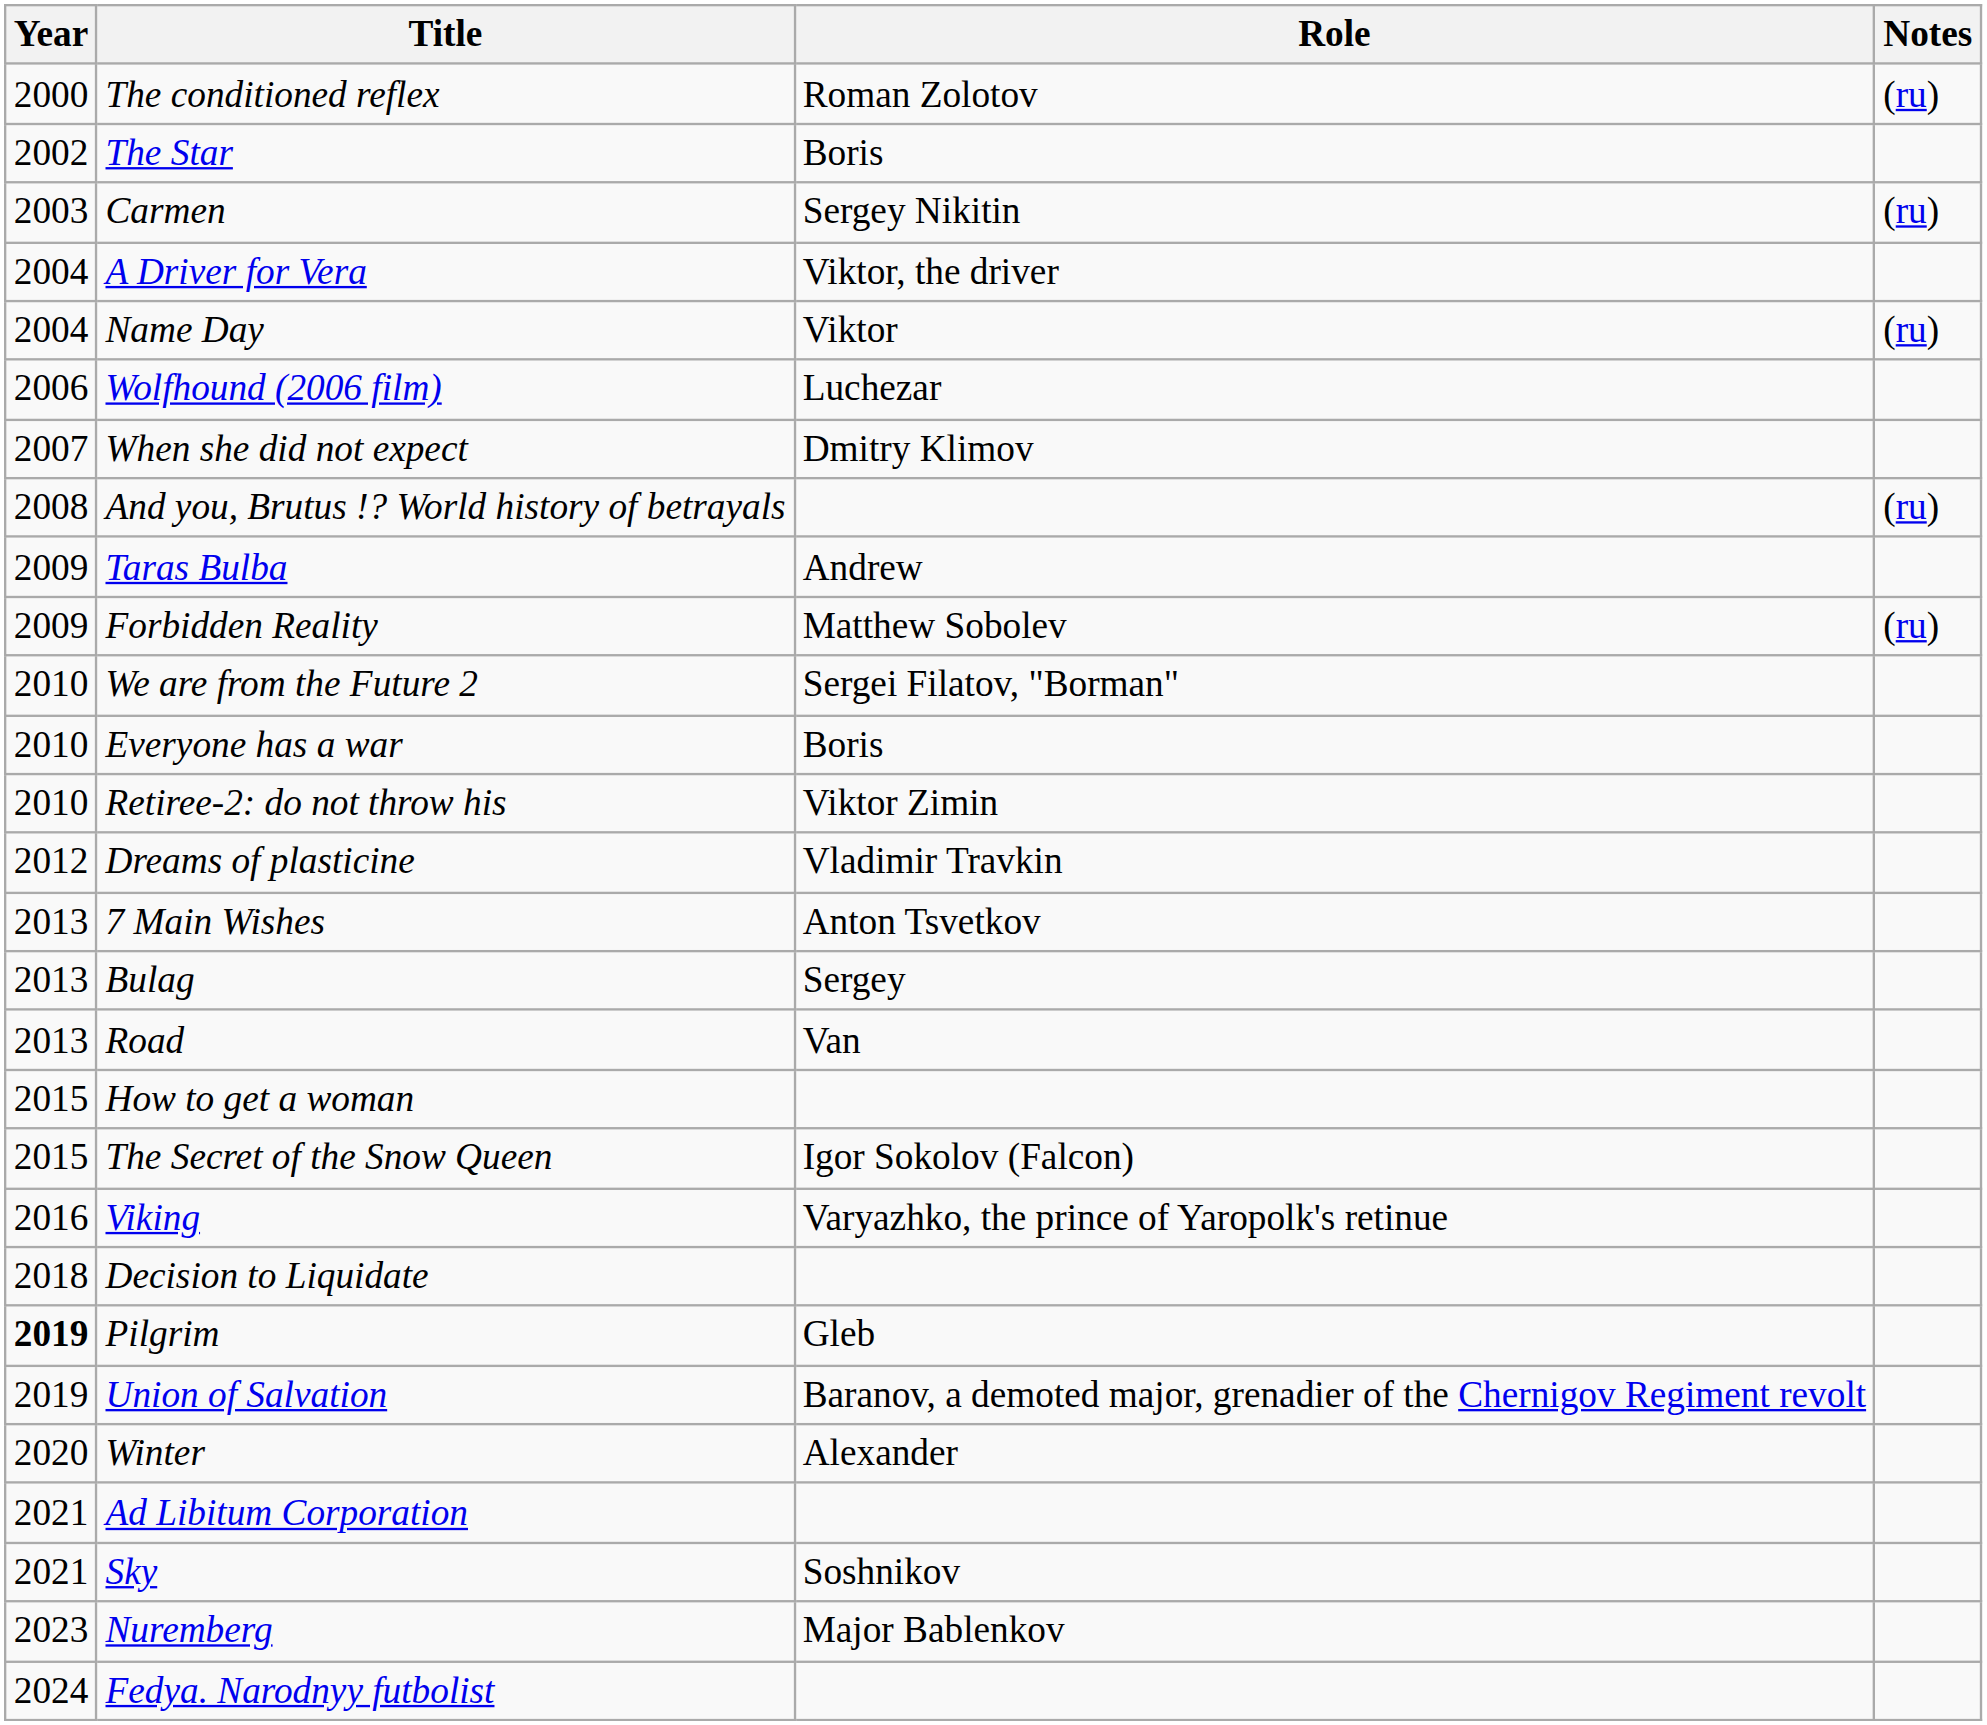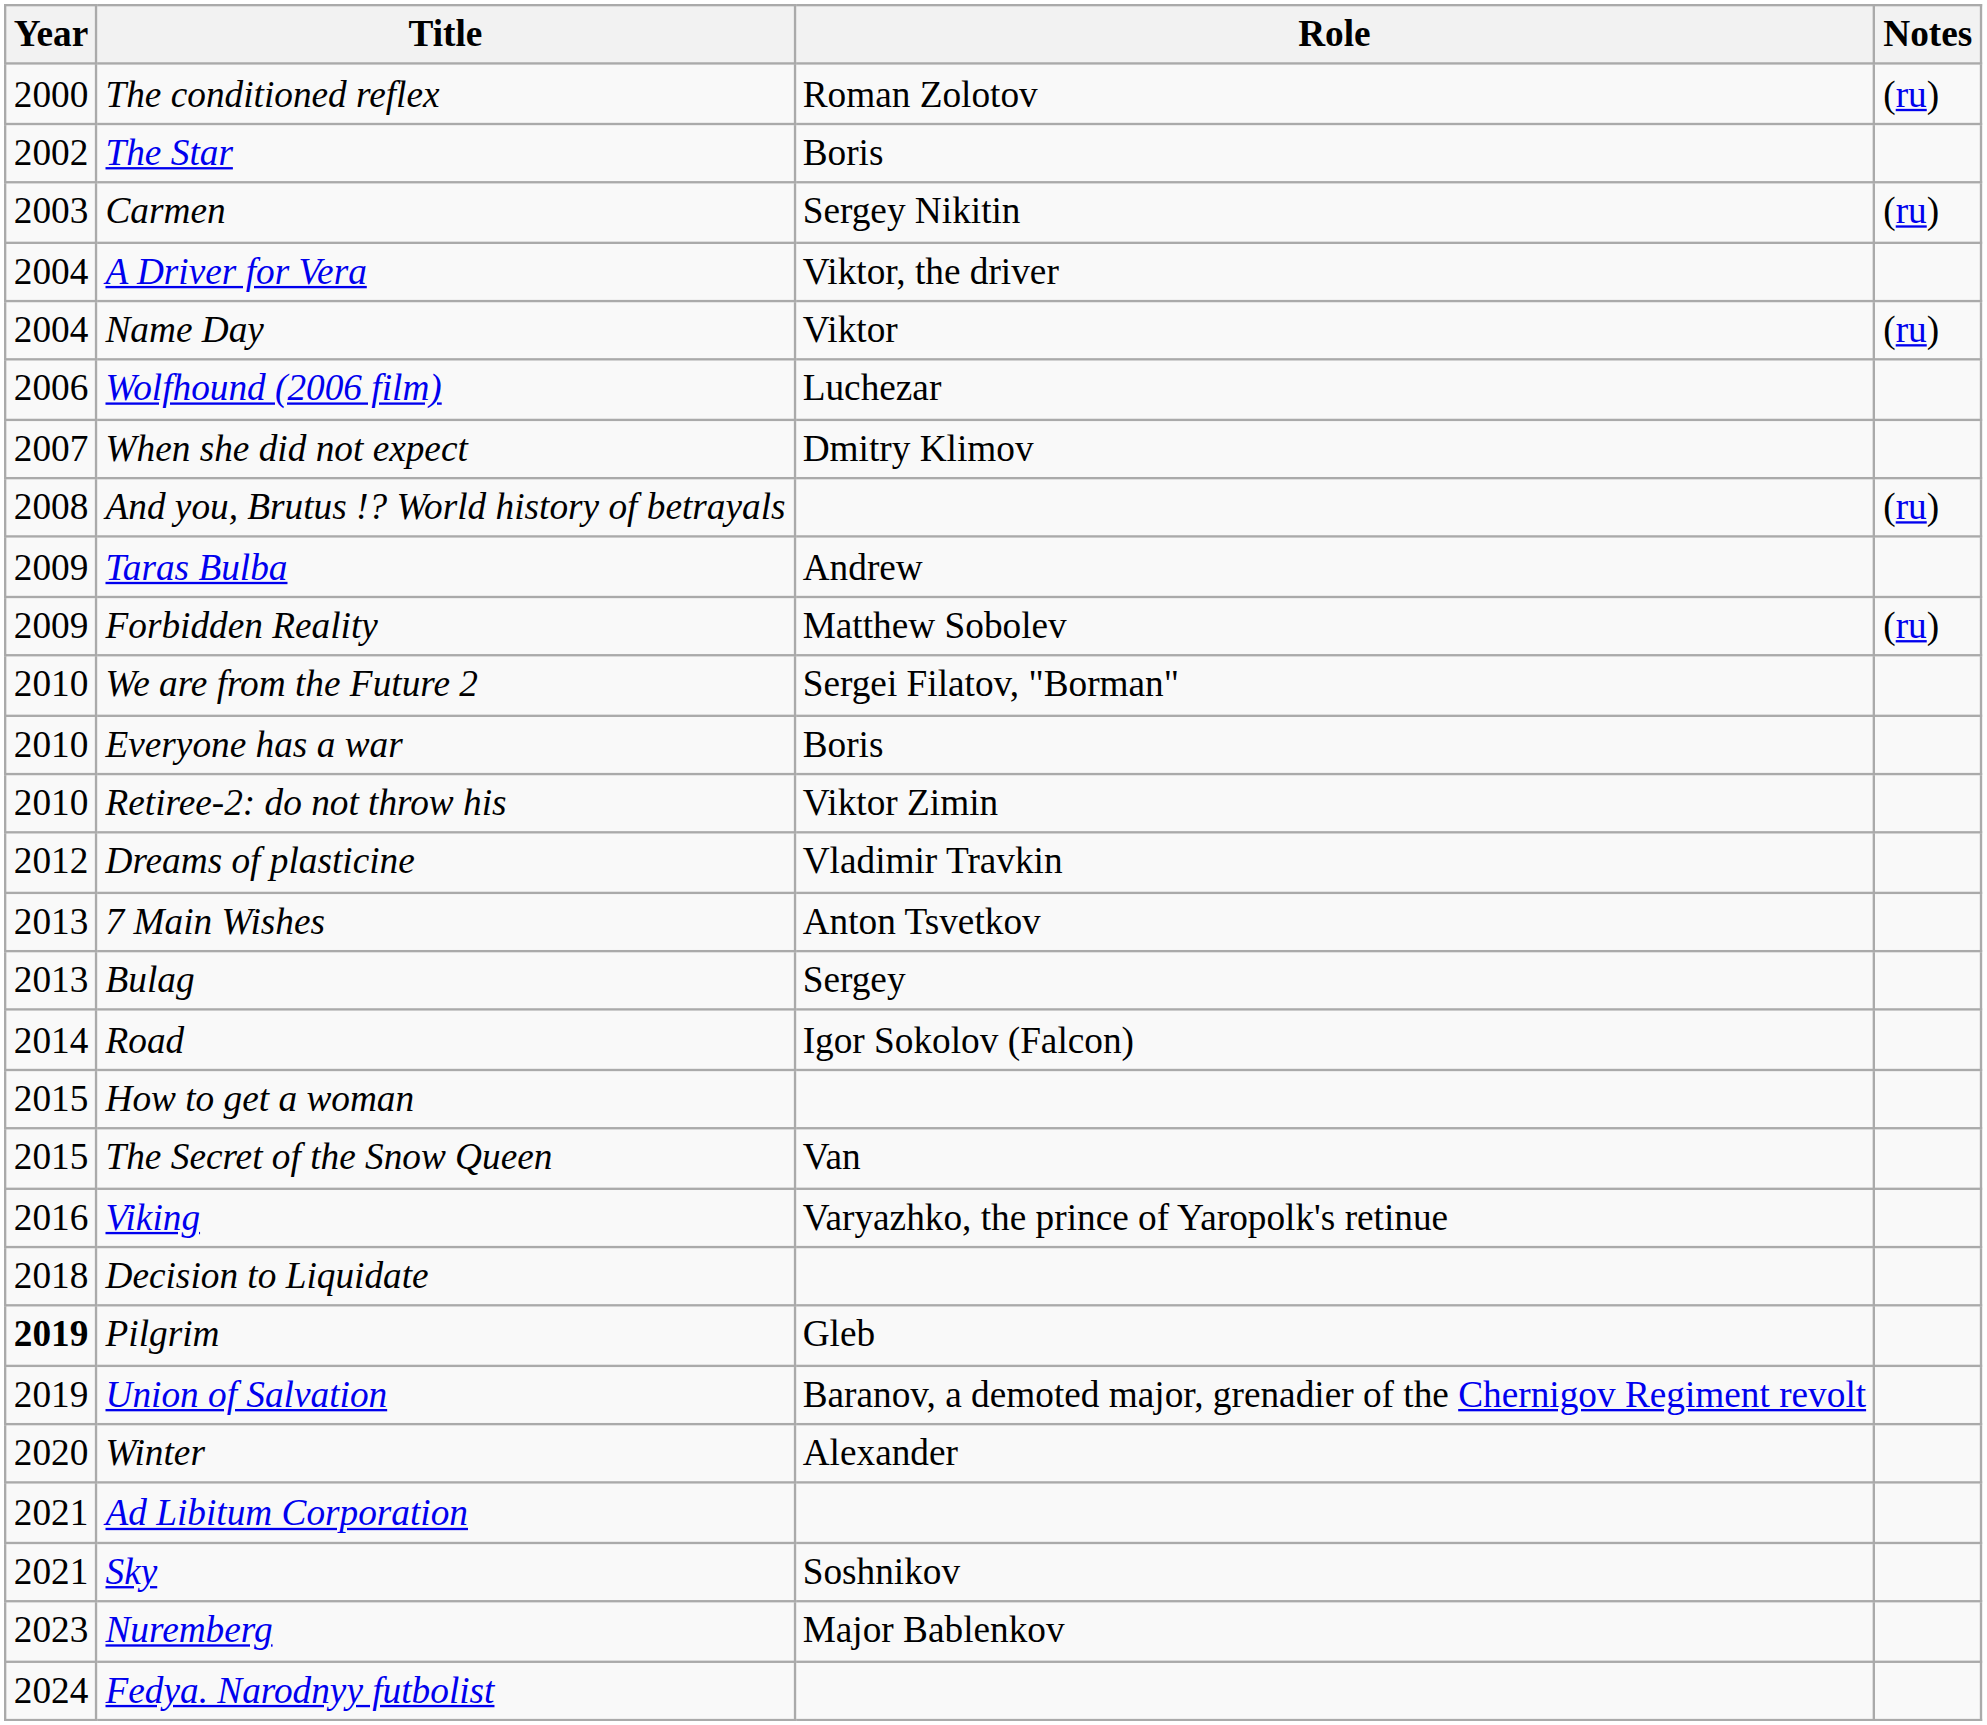Road | Year: 2013 -> 2014
Road | Role: Van -> Igor Sokolov (Falcon)
The Secret of the Snow Queen | Role: Igor Sokolov (Falcon) -> Van
